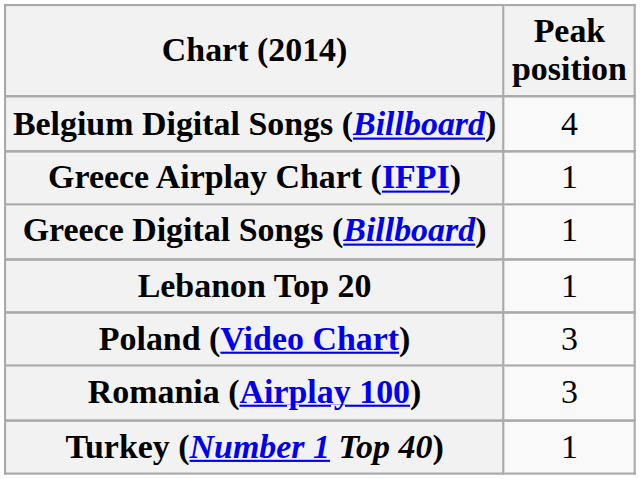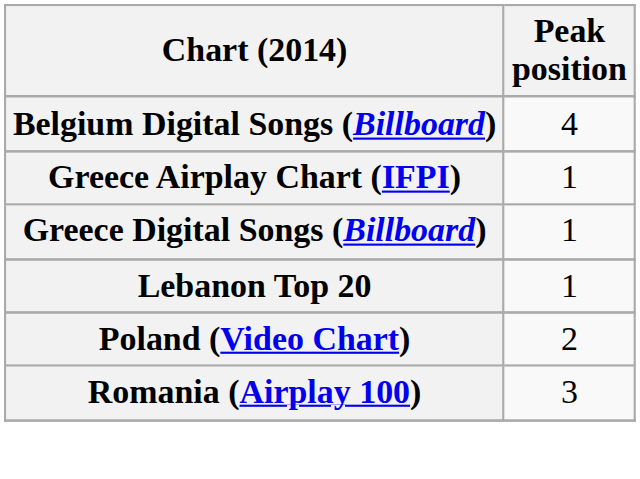Poland (Video Chart) | Peak position: 3 -> 2
- row: Turkey (Number 1 Top 40) | 1
